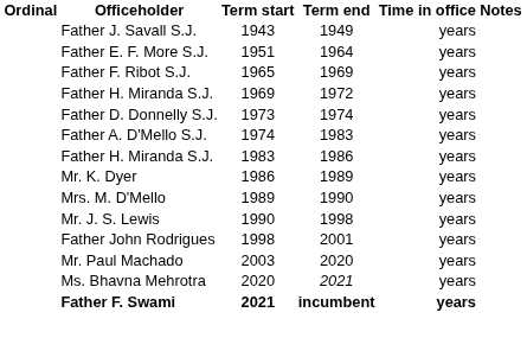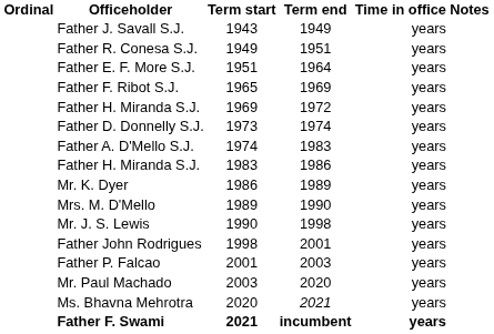+ row: Father R. Conesa S.J. | 1949 | 1951 | years
+ row: Father P. Falcao | 2001 | 2003 | years
